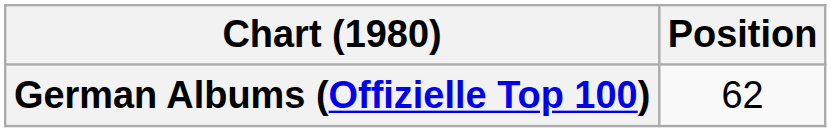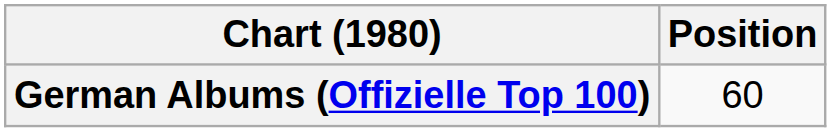German Albums (Offizielle Top 100) | Position: 62 -> 60
